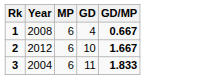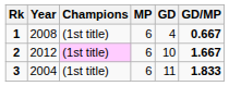+ column: Champions | (1st title) | (1st title) | (1st title)
